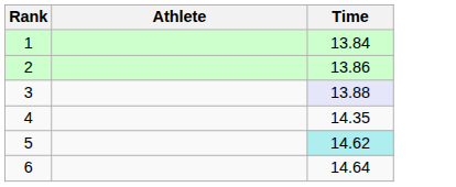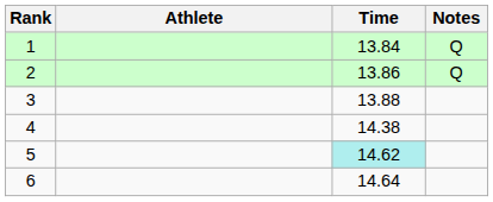+ column: Notes | Q | Q
3 | Time: lavender background -> no background
4 | Time: 14.35 -> 14.38
